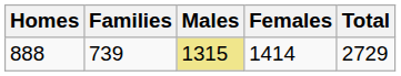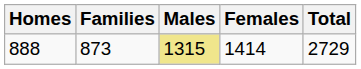888 | Families: 739 -> 873
